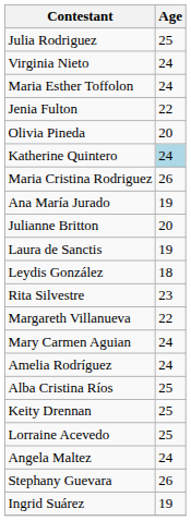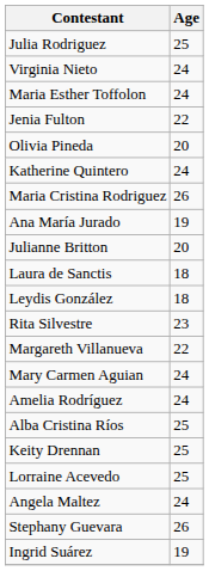Katherine Quintero | Age: lightblue background -> no background
Laura de Sanctis | Age: 19 -> 18
